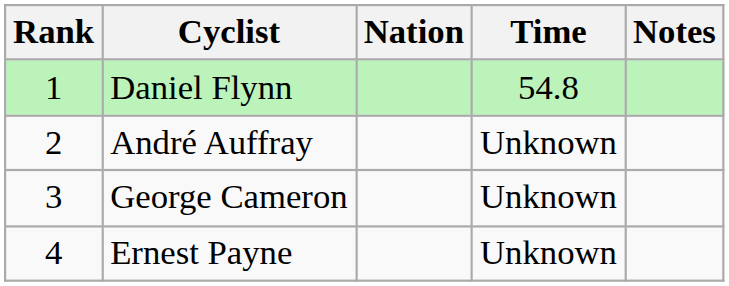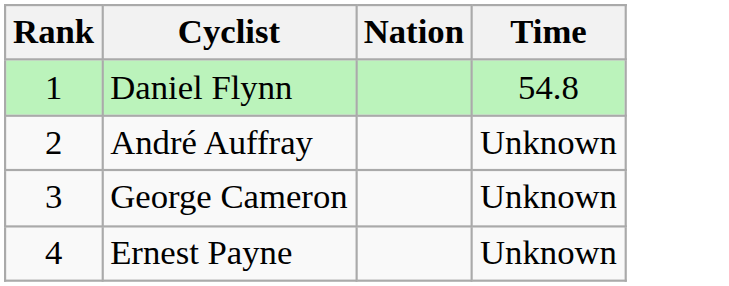- column: Notes
